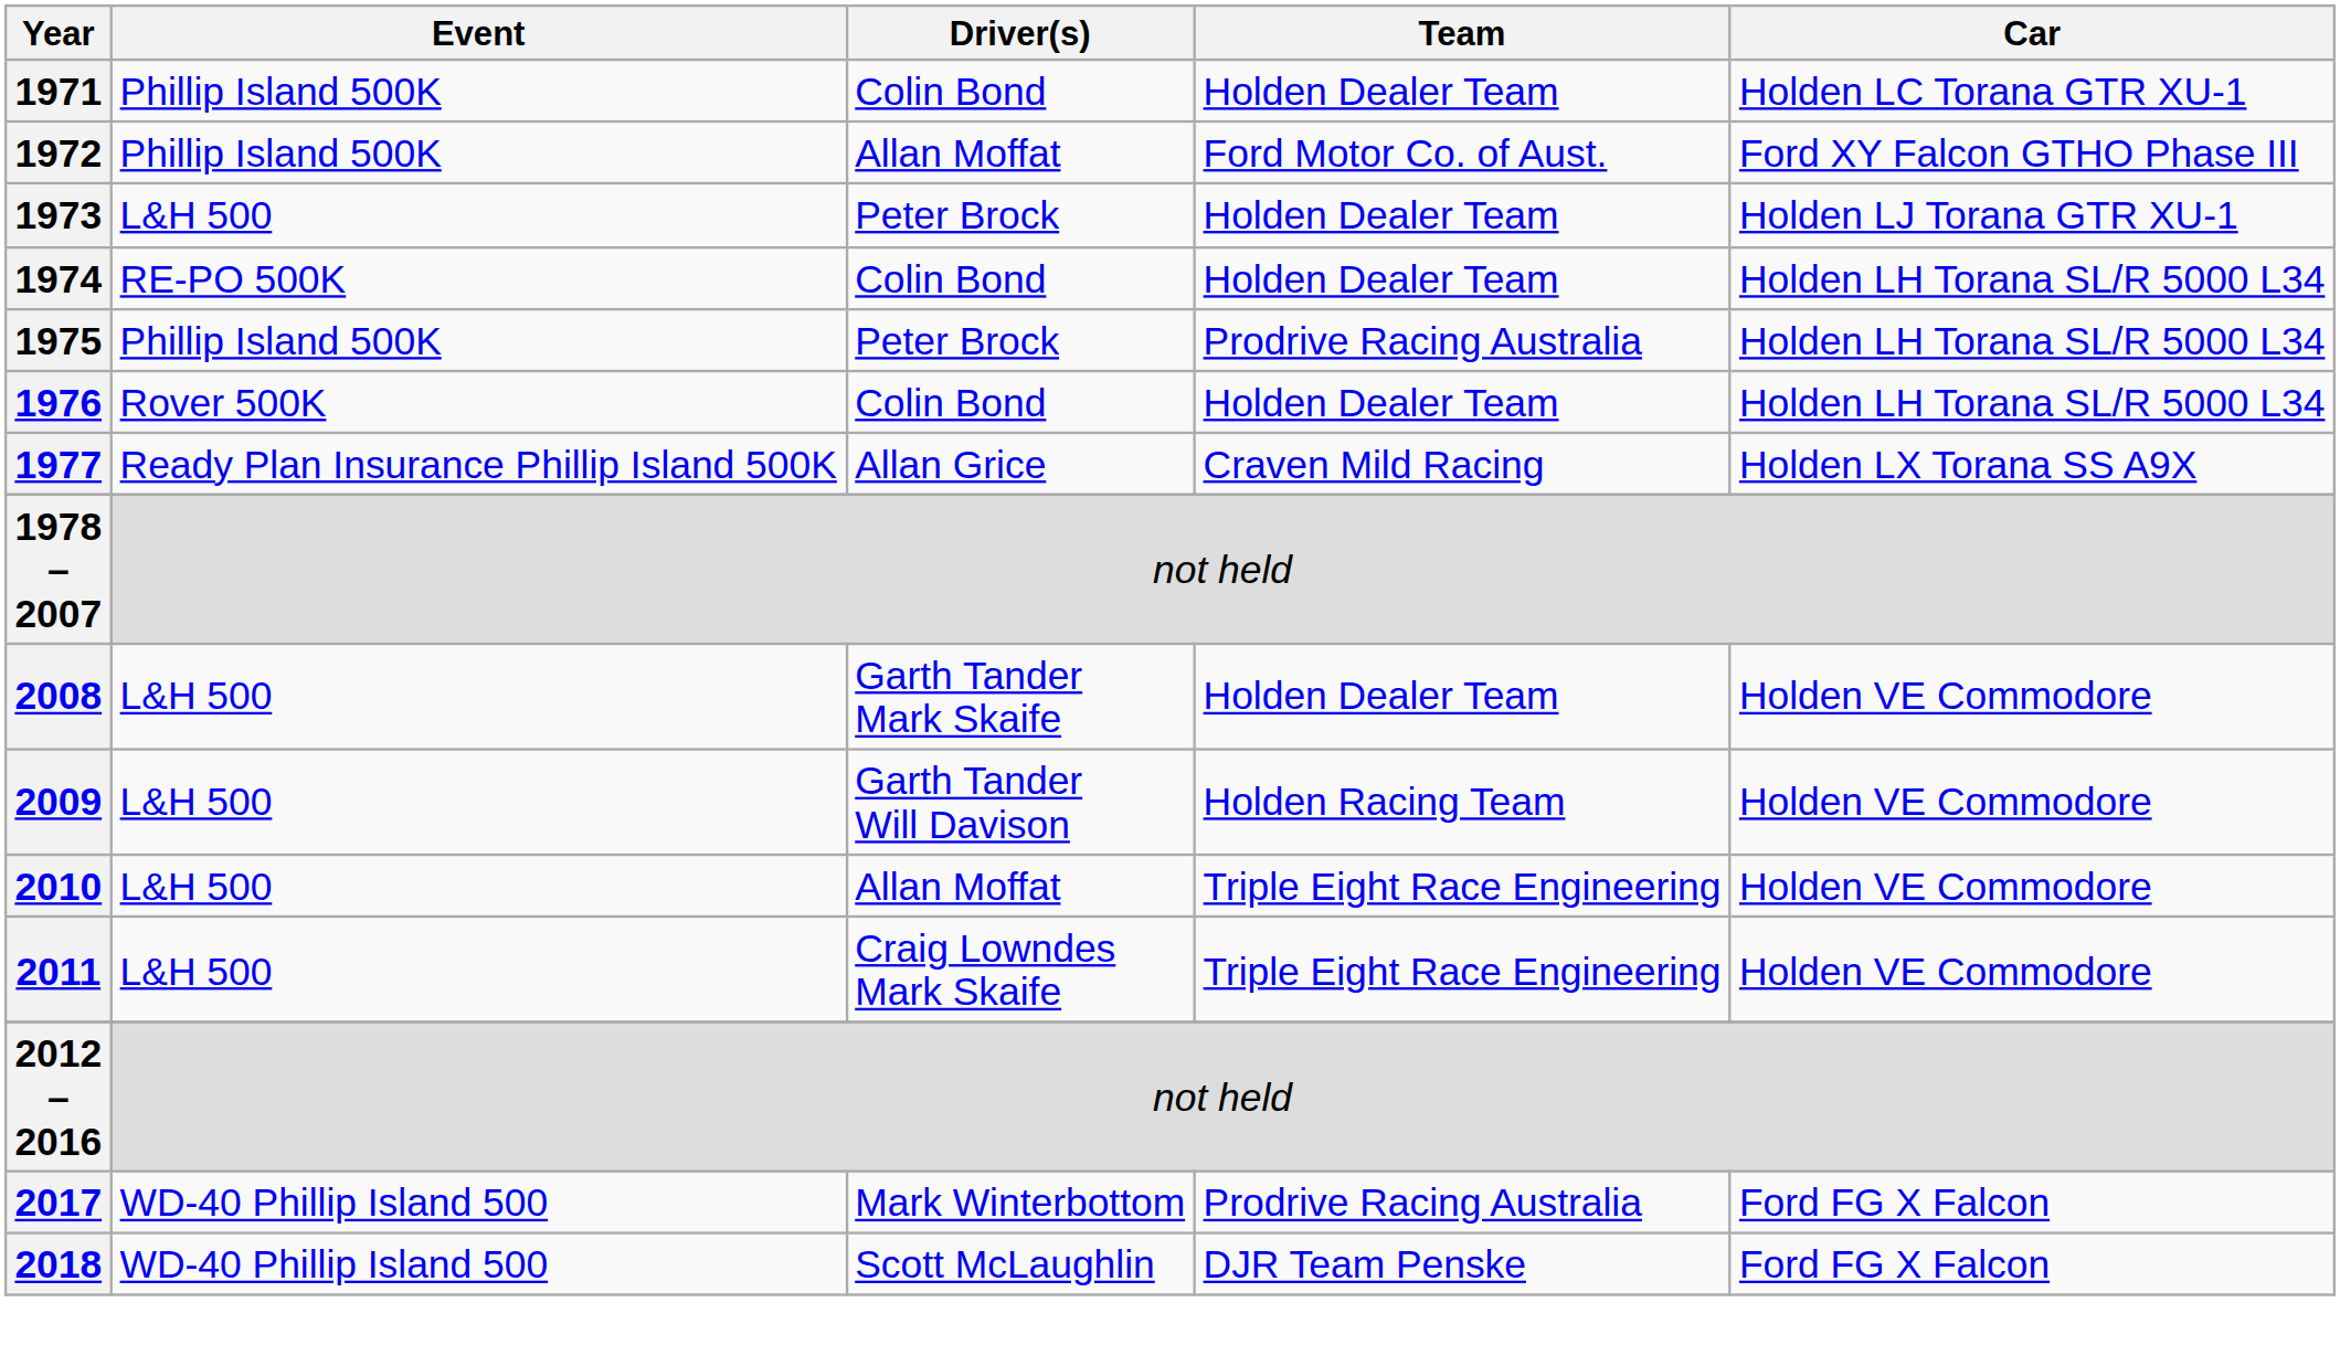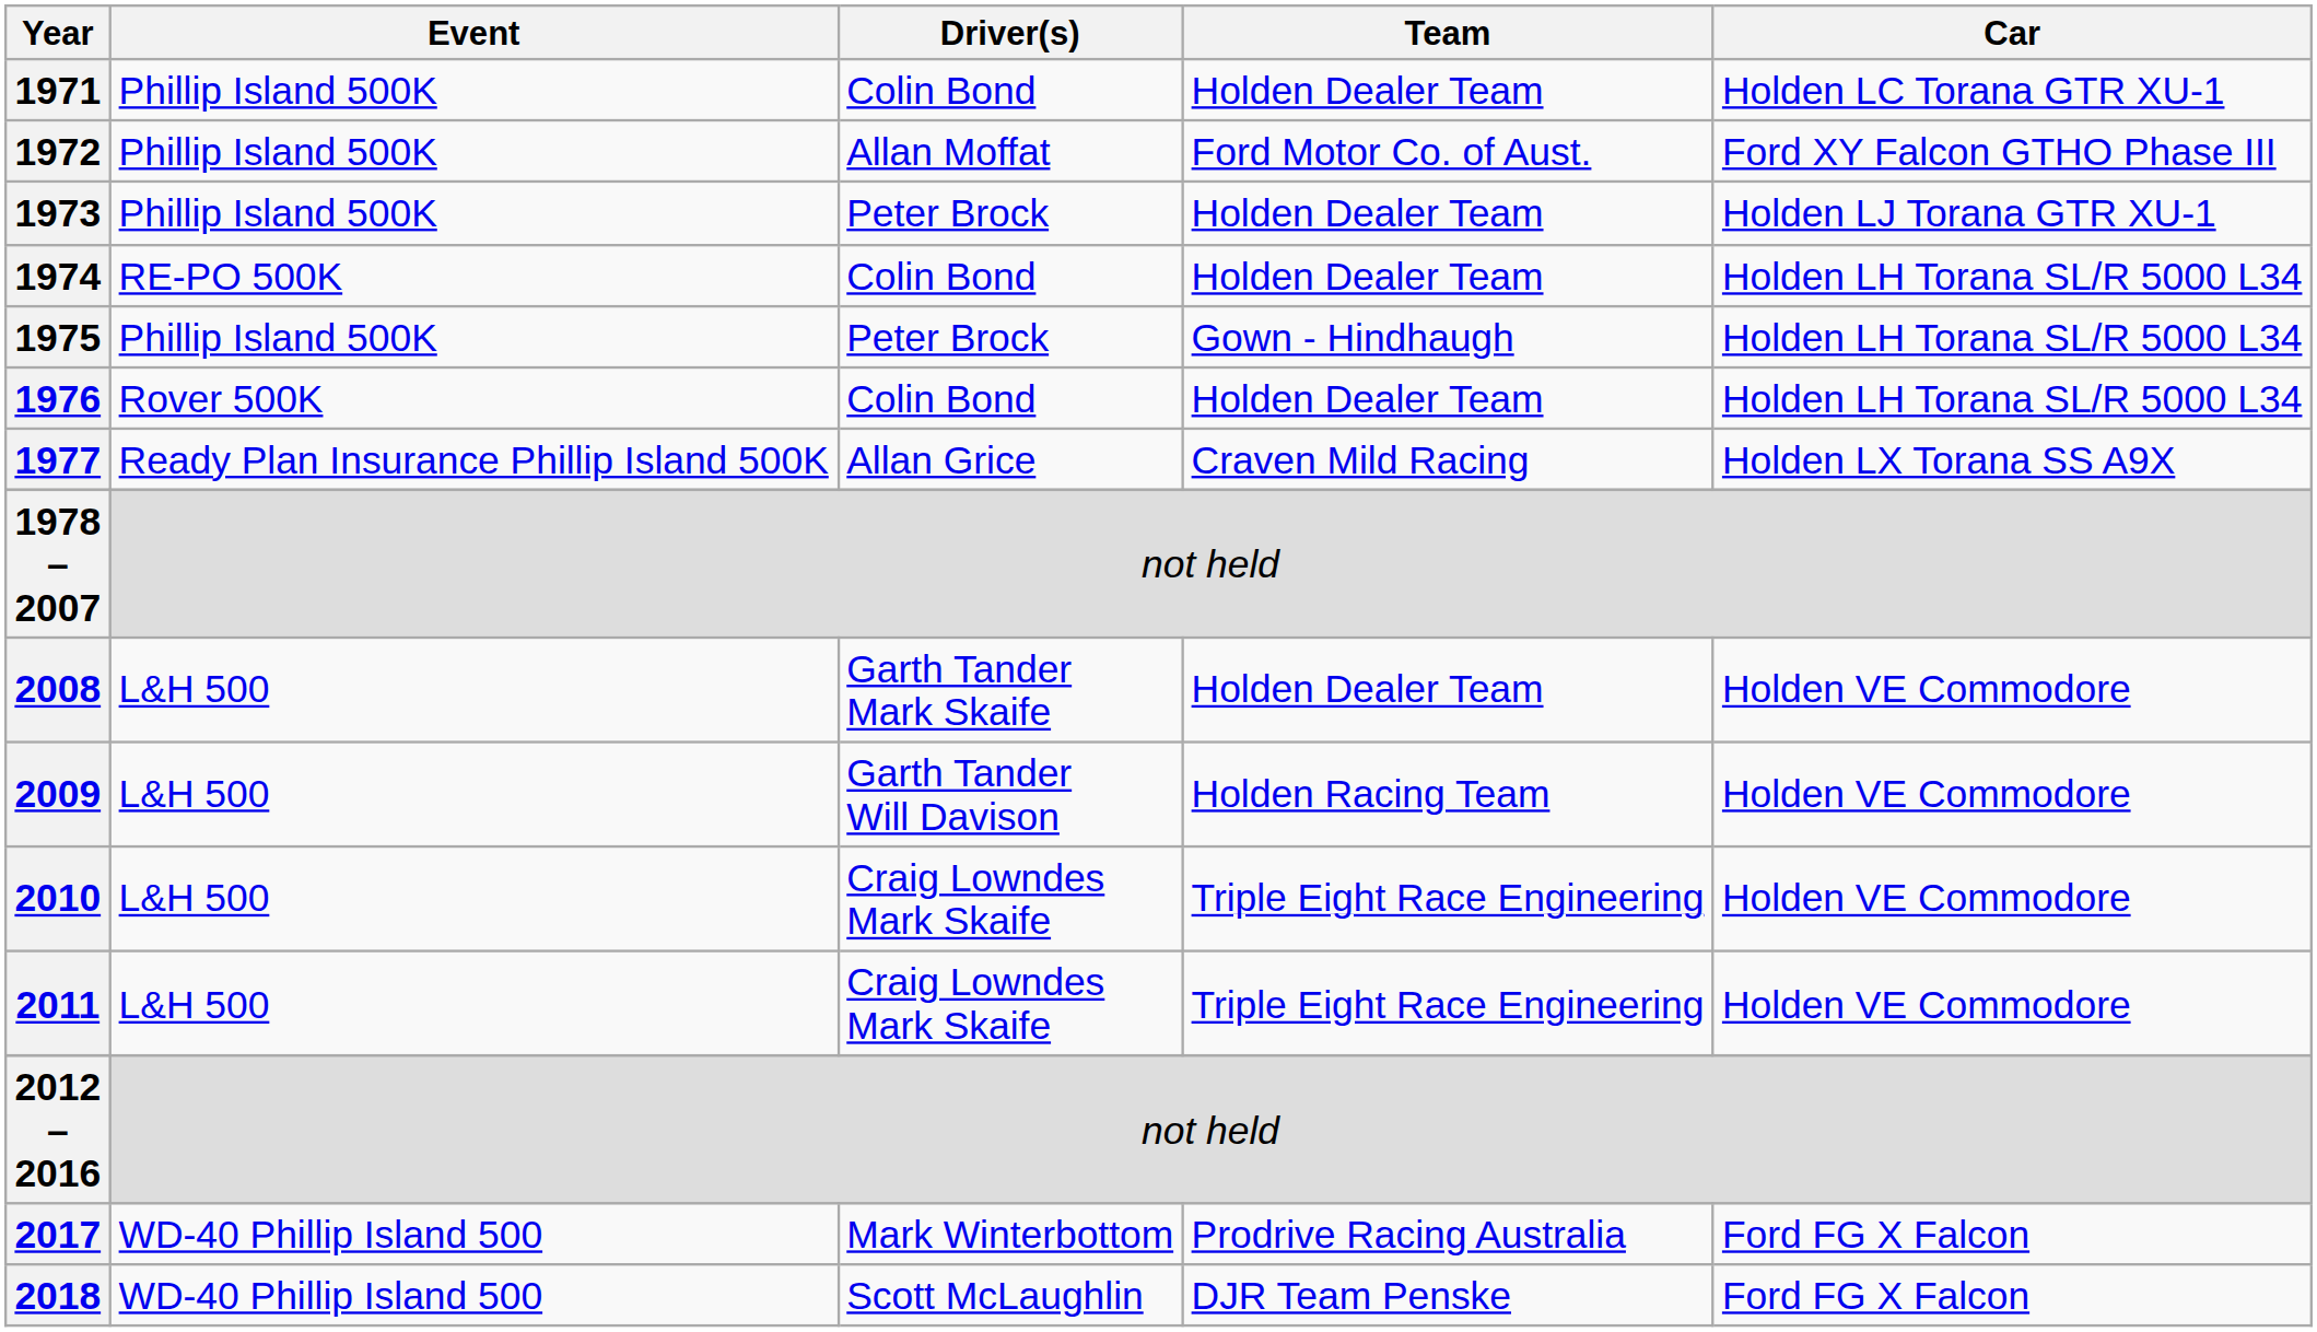1973 | Event: L&H 500 -> Phillip Island 500K
1975 | Team: Prodrive Racing Australia -> Gown - Hindhaugh
2010 | Driver(s): Allan Moffat -> Craig Lowndes Mark Skaife
